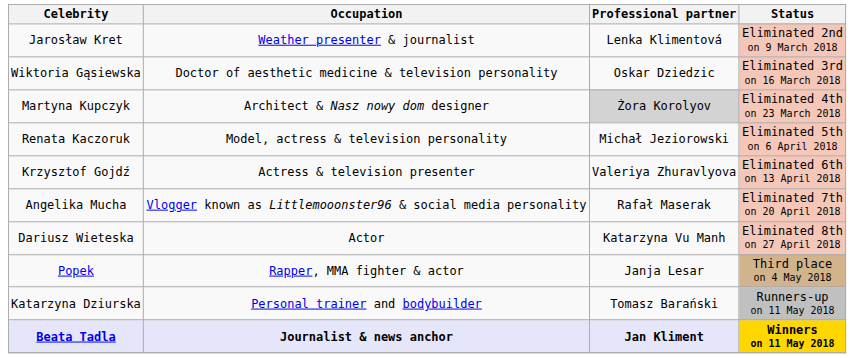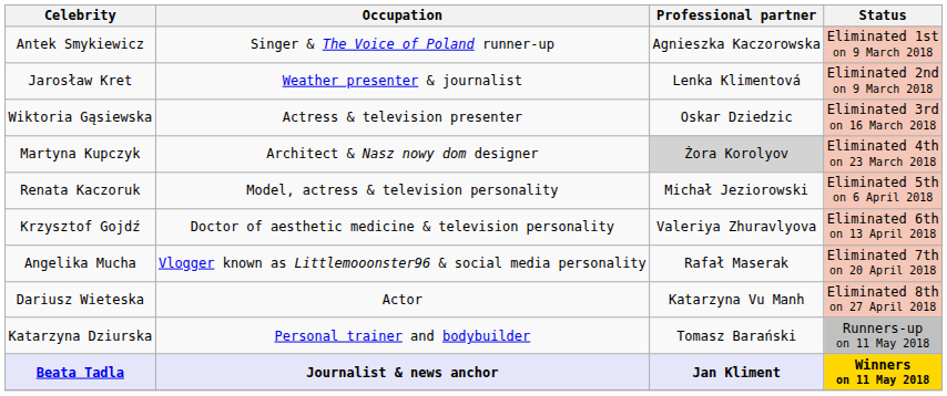+ row: Antek Smykiewicz | Singer & The Voice of Poland runner-up | Agnieszka Kaczorowska | Eliminated 1st on 9 March 2018
Wiktoria Gąsiewska | Occupation: Doctor of aesthetic medicine & television personality -> Actress & television presenter
Krzysztof Gojdź | Occupation: Actress & television presenter -> Doctor of aesthetic medicine & television personality
- row: Popek | Rapper, MMA fighter & actor | Janja Lesar | Third place on 4 May 2018
